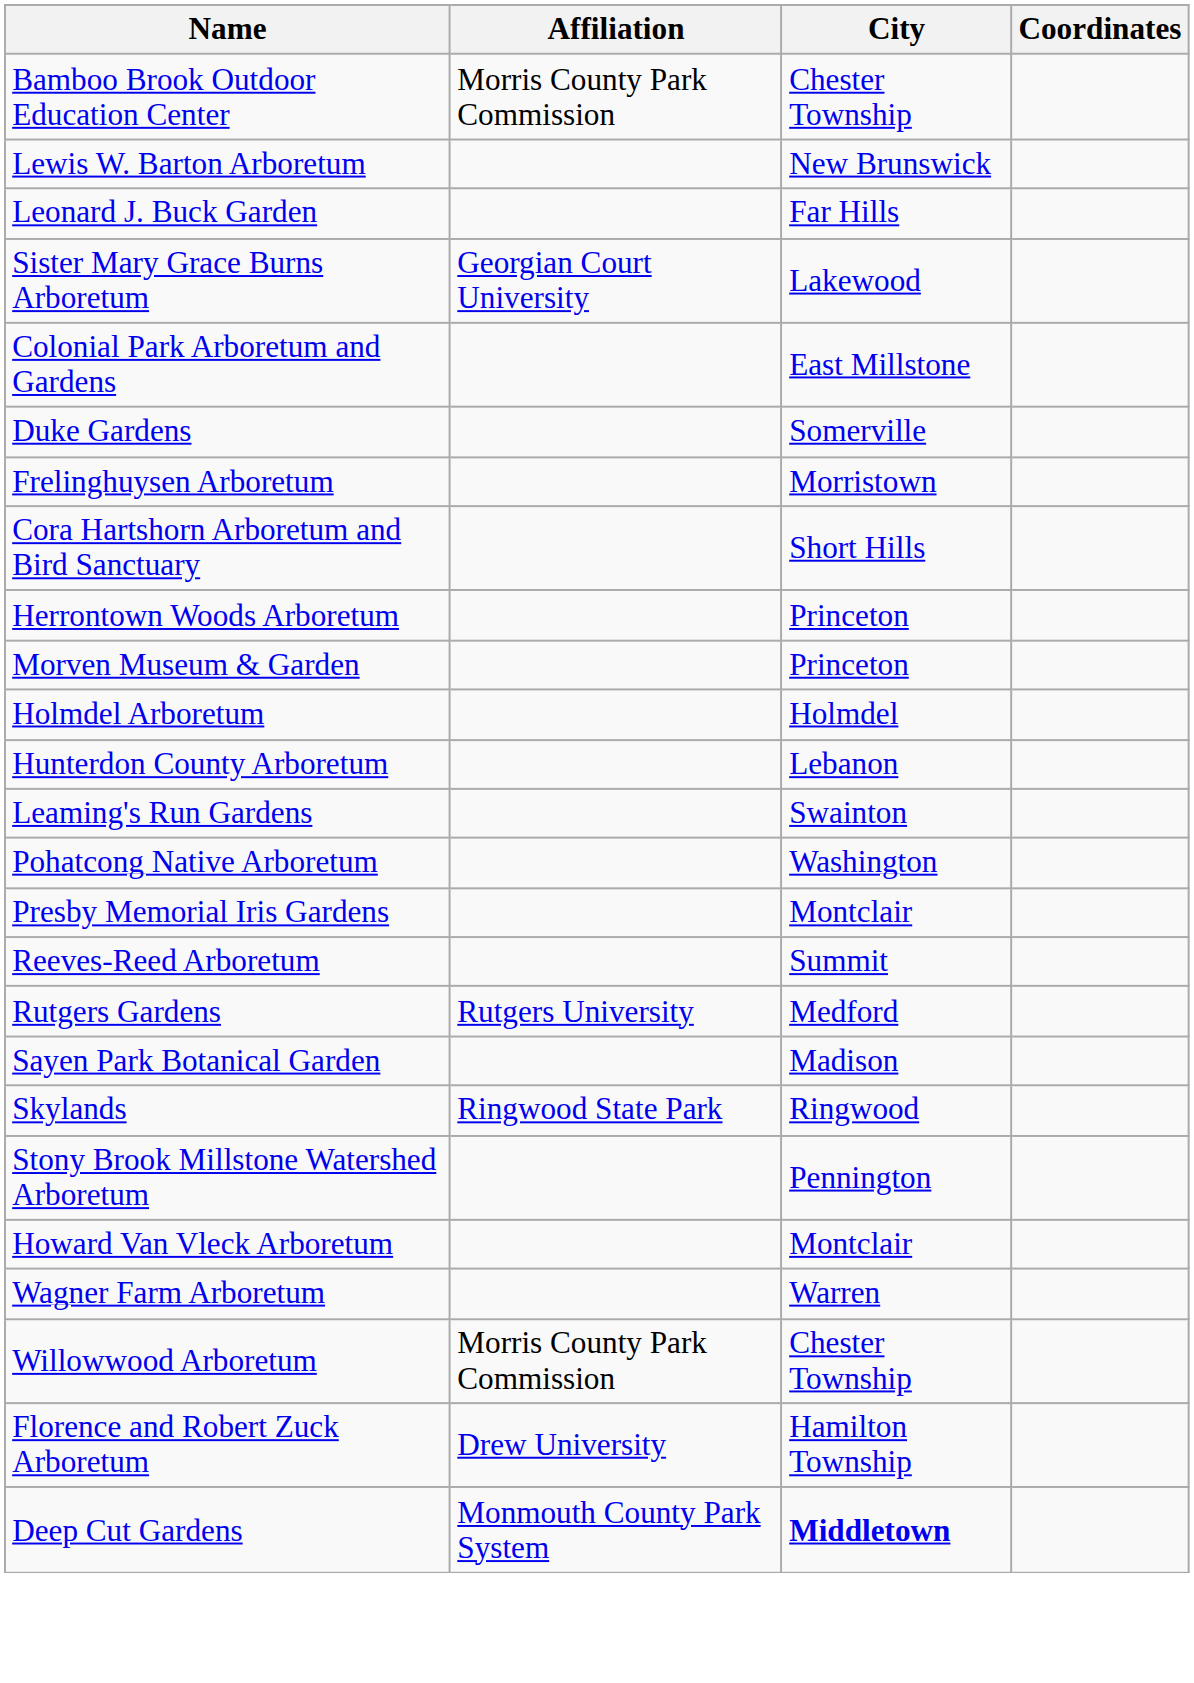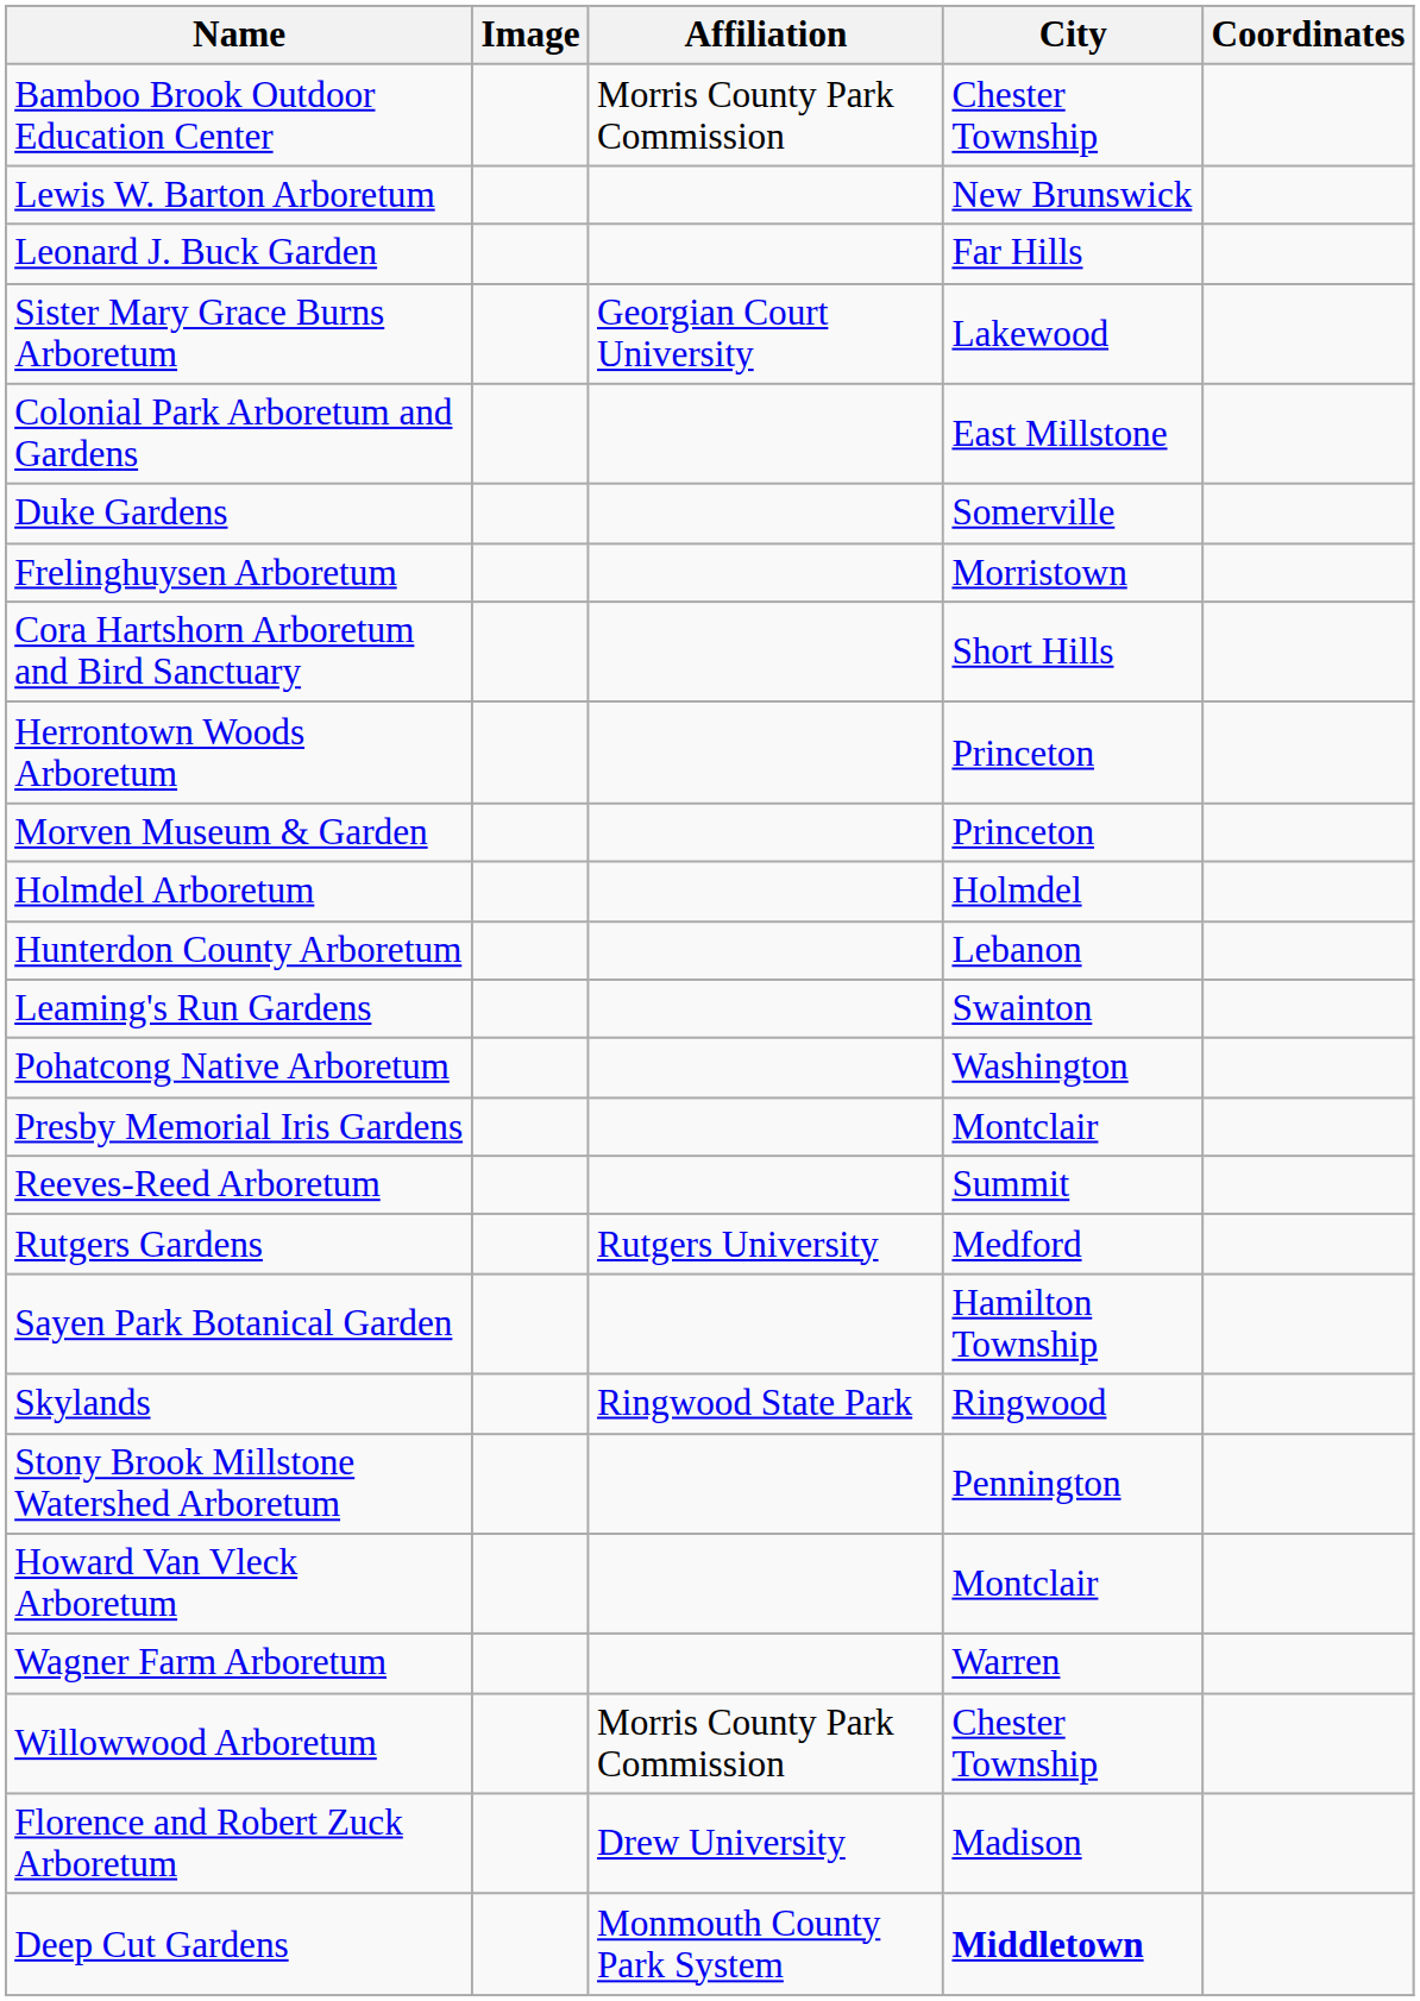+ column: Image
Sayen Park Botanical Garden | City: Madison -> Hamilton Township
Florence and Robert Zuck Arboretum | City: Hamilton Township -> Madison
